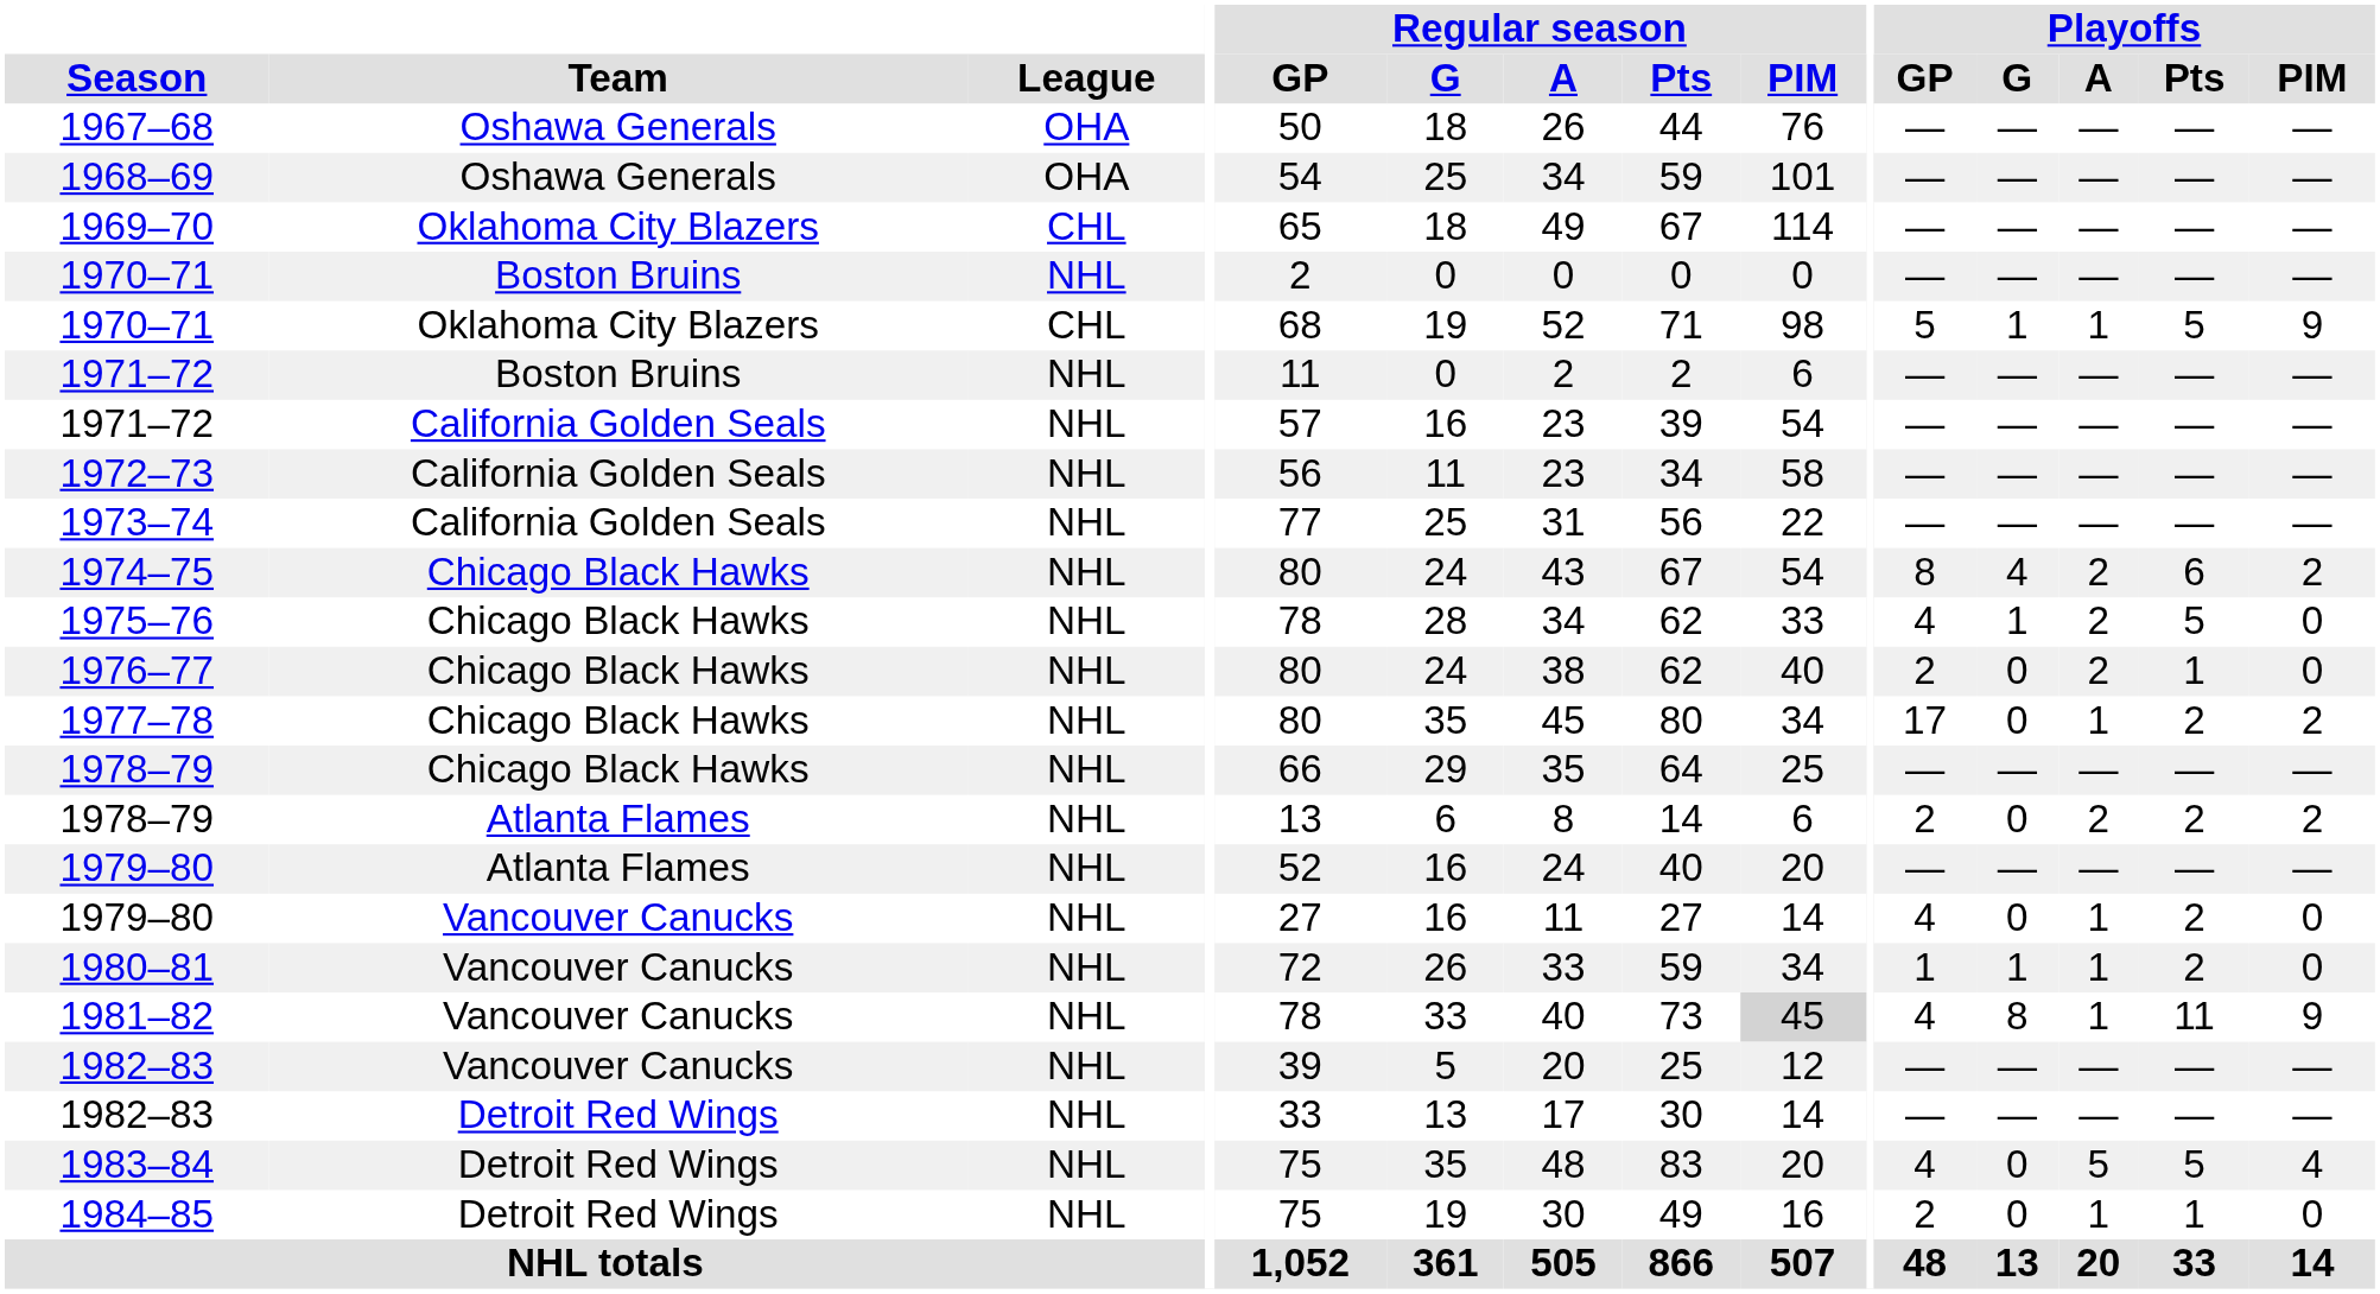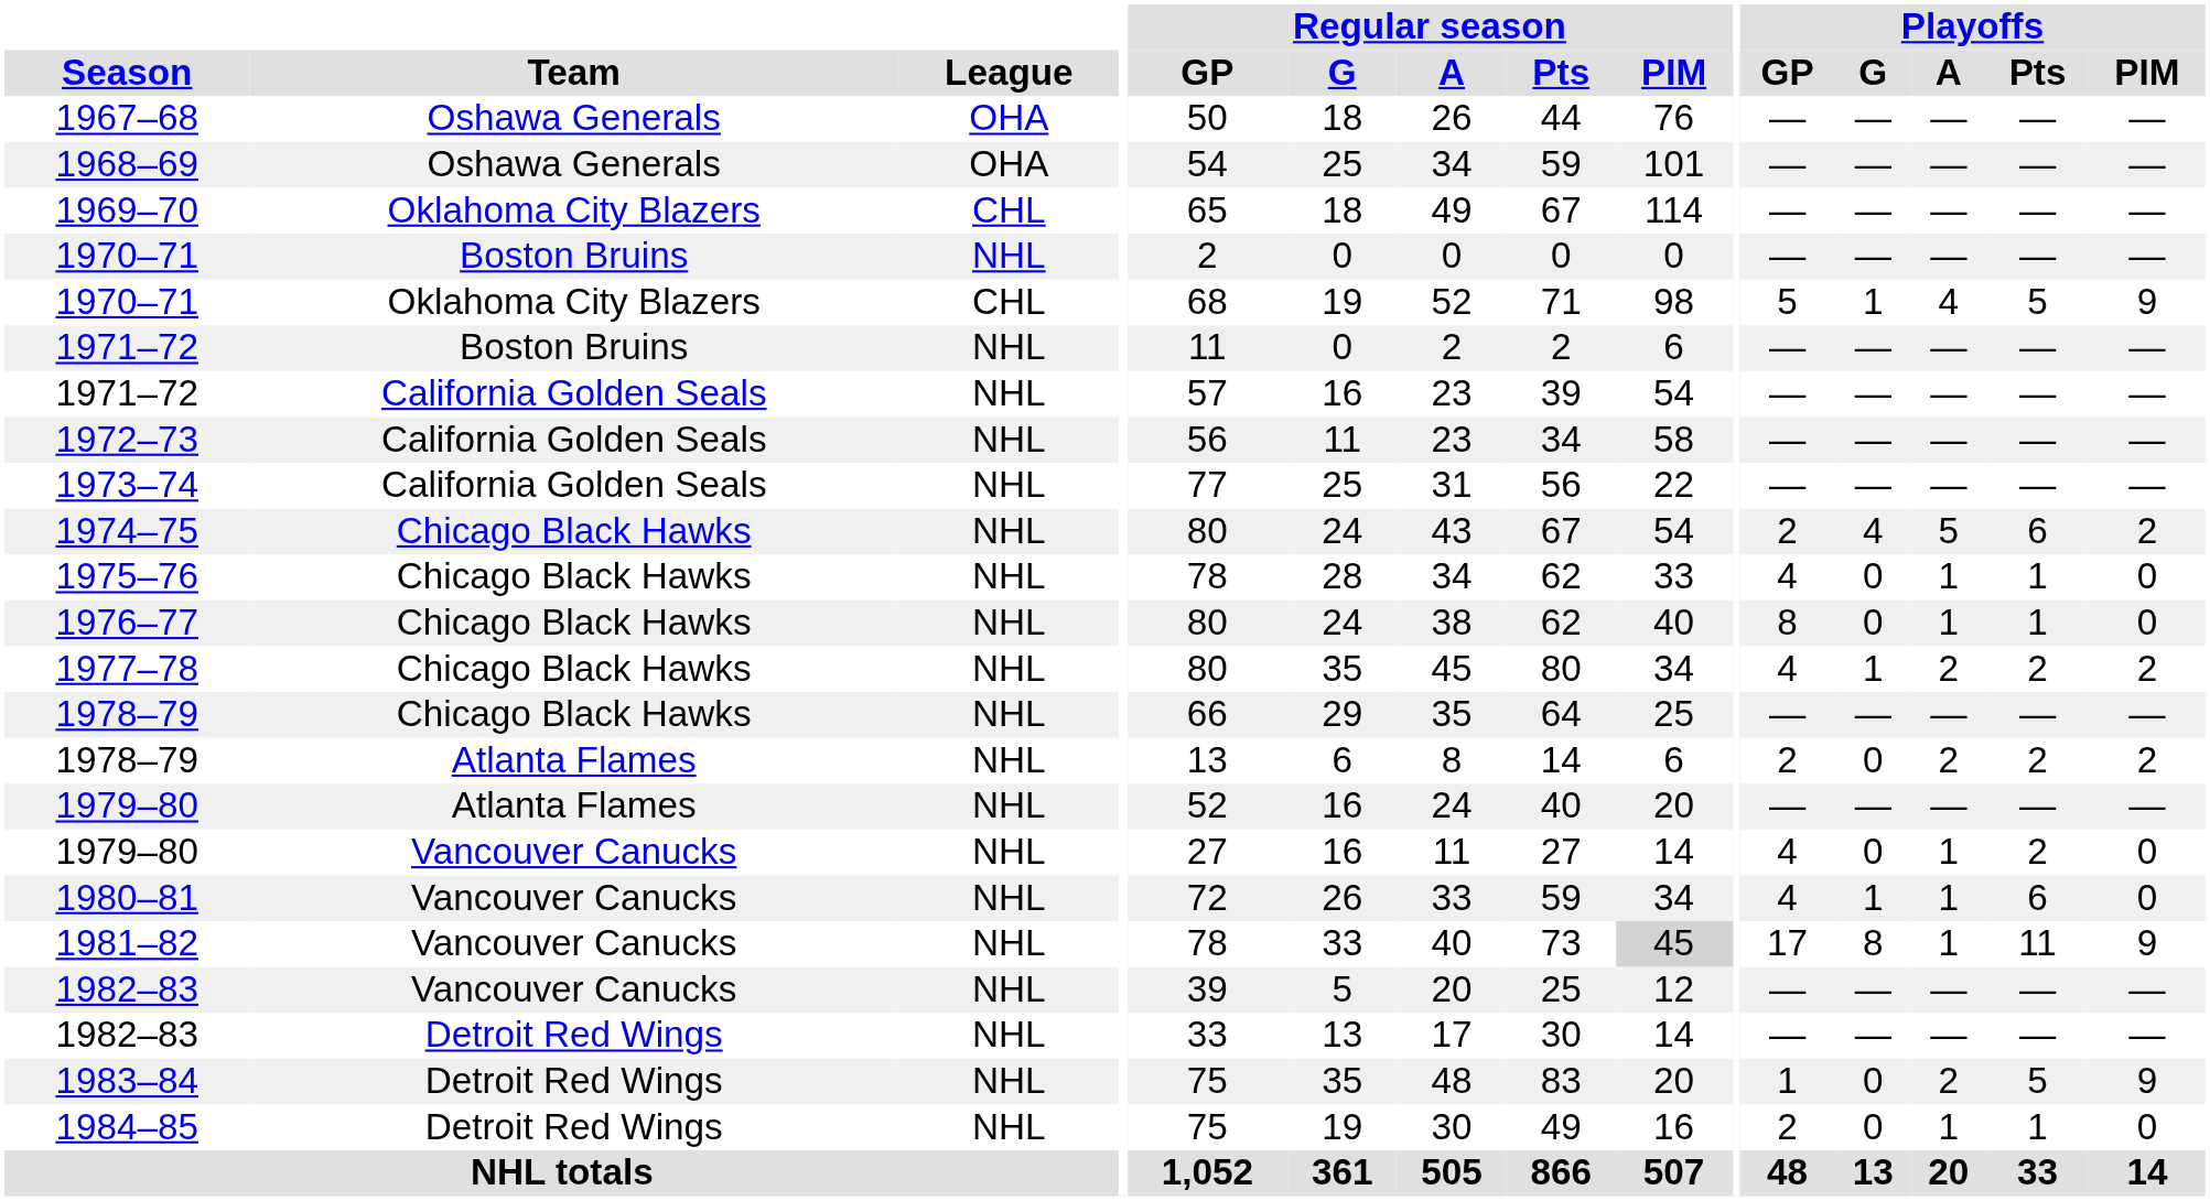1970–71 / Oklahoma City Blazers | Playoffs / A: 1 -> 4
1974–75 | Playoffs / GP: 8 -> 2
1974–75 | Playoffs / A: 2 -> 5
1975–76 | Playoffs / G: 1 -> 0
1975–76 | Playoffs / A: 2 -> 1
1975–76 | Playoffs / Pts: 5 -> 1
1976–77 | Playoffs / GP: 2 -> 8
1976–77 | Playoffs / A: 2 -> 1
1977–78 | Playoffs / GP: 17 -> 4
1977–78 | Playoffs / G: 0 -> 1
1977–78 | Playoffs / A: 1 -> 2
1980–81 | Playoffs / GP: 1 -> 4
1980–81 | Playoffs / Pts: 2 -> 6
1981–82 | Playoffs / GP: 4 -> 17
1983–84 | Playoffs / GP: 4 -> 1
1983–84 | Playoffs / A: 5 -> 2
1983–84 | Playoffs / PIM: 4 -> 9
